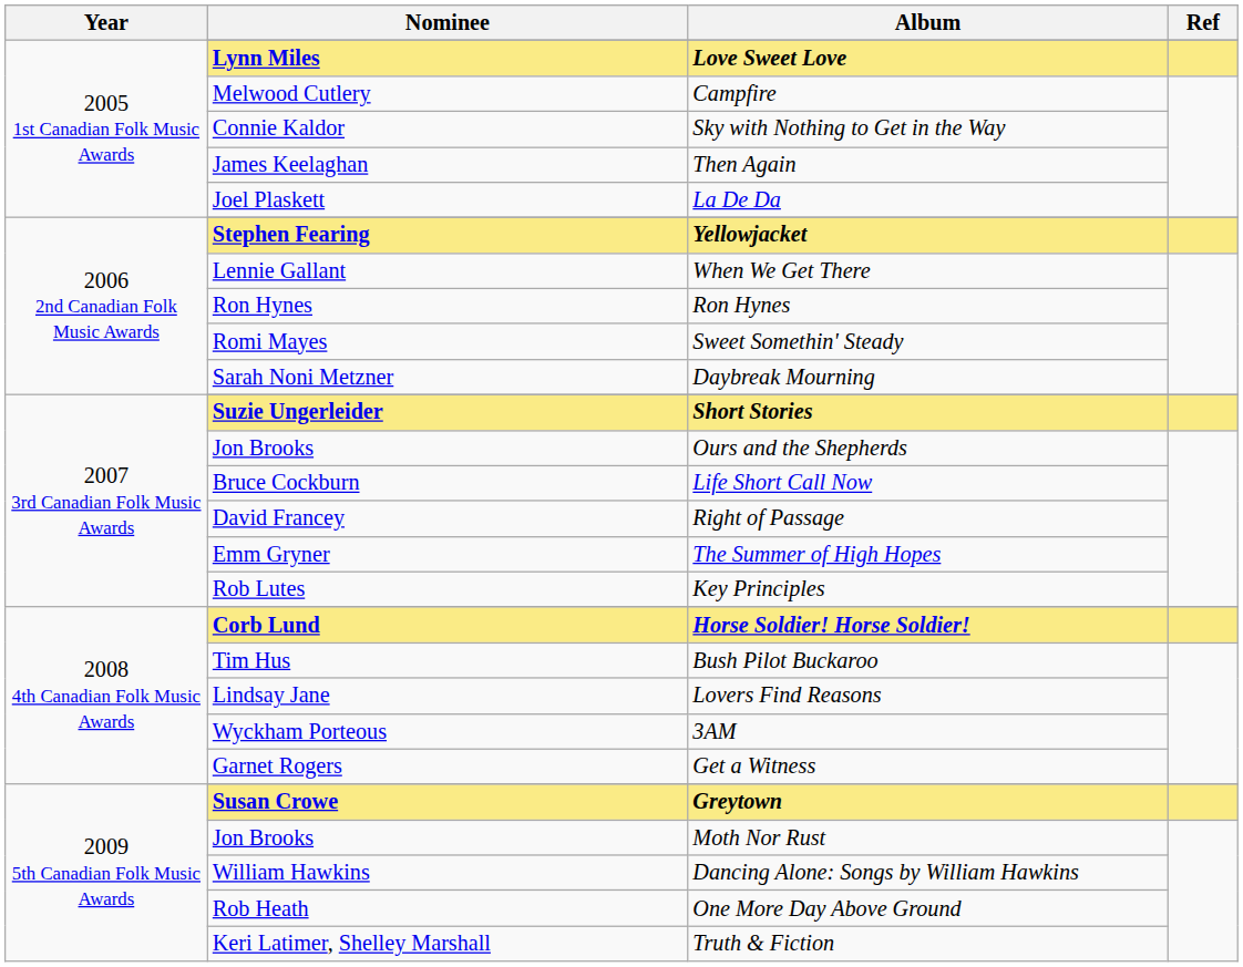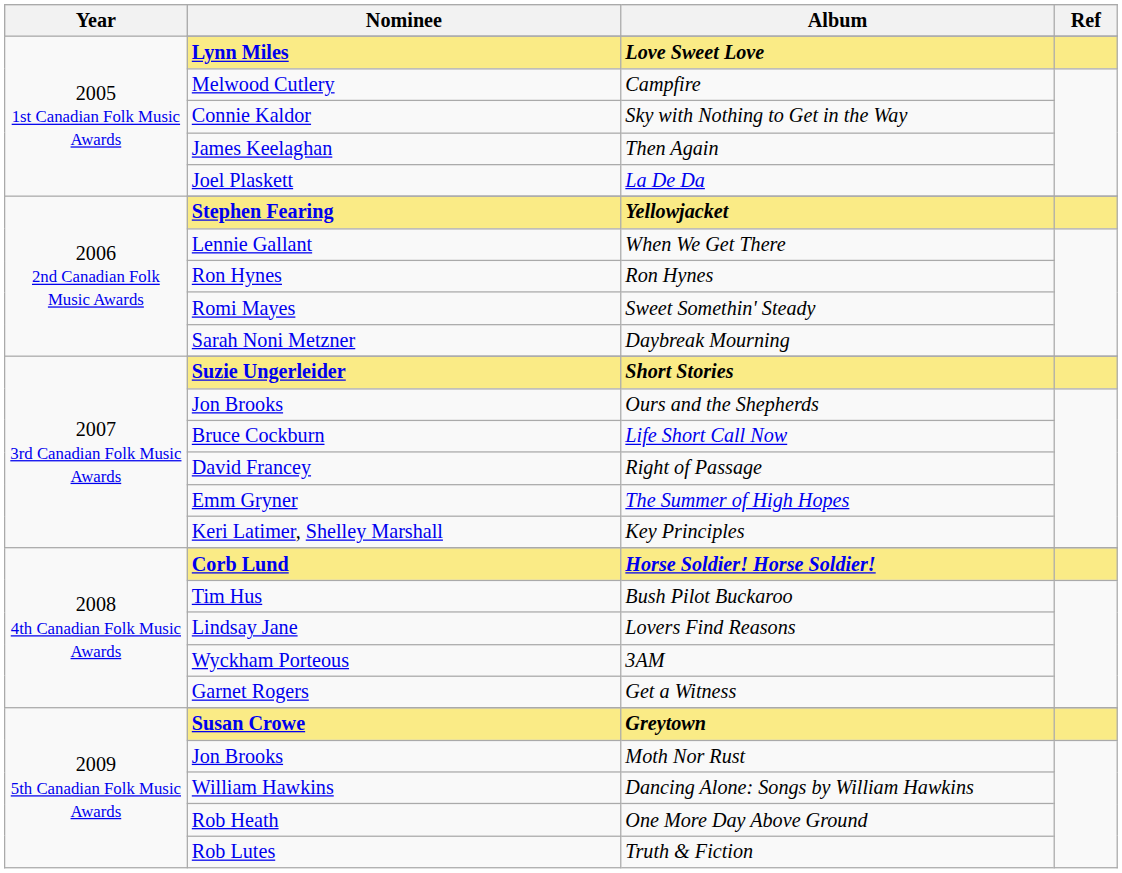Key Principles | Nominee: Rob Lutes -> Keri Latimer, Shelley Marshall
Truth & Fiction | Nominee: Keri Latimer, Shelley Marshall -> Rob Lutes
